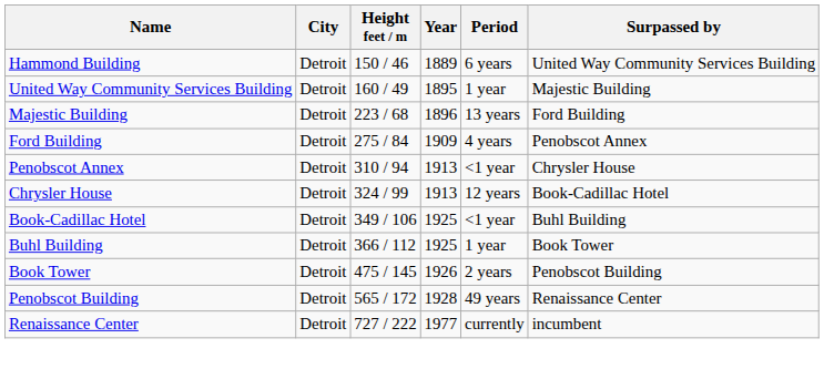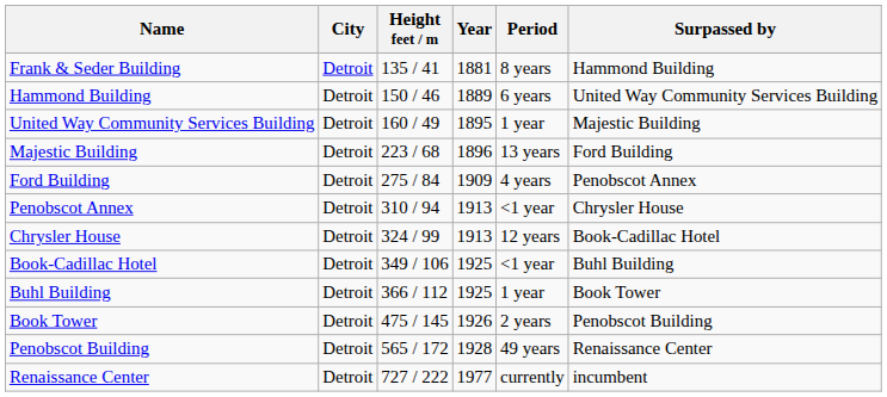+ row: Frank & Seder Building | Detroit | 135 / 41 | 1881 | 8 years | Hammond Building
